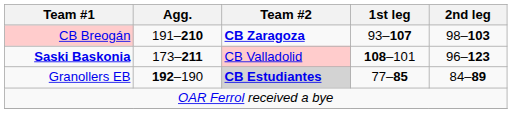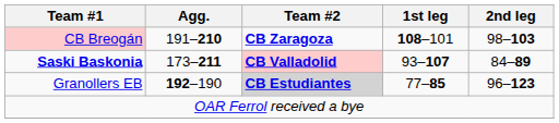CB Breogán | 1st leg: 93–107 -> 108–101
Saski Baskonia | Team #2: normal -> bold
Saski Baskonia | 1st leg: 108–101 -> 93–107
Saski Baskonia | 2nd leg: 96–123 -> 84–89
Granollers EB | 2nd leg: 84–89 -> 96–123
